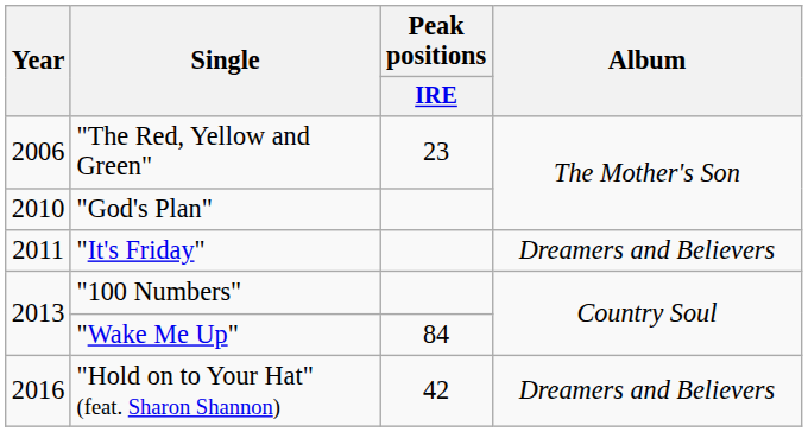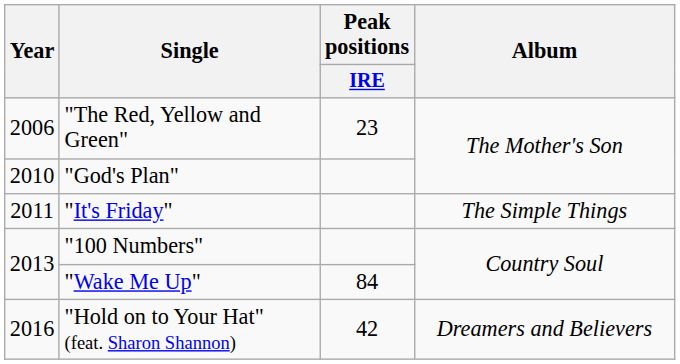"It's Friday" | Album: Dreamers and Believers -> The Simple Things
